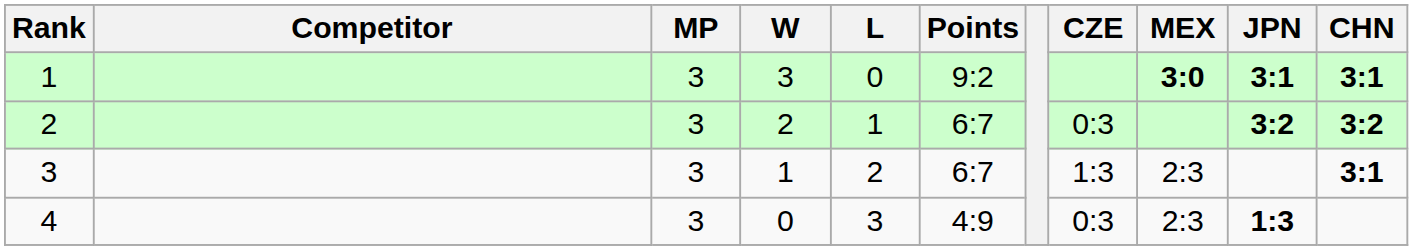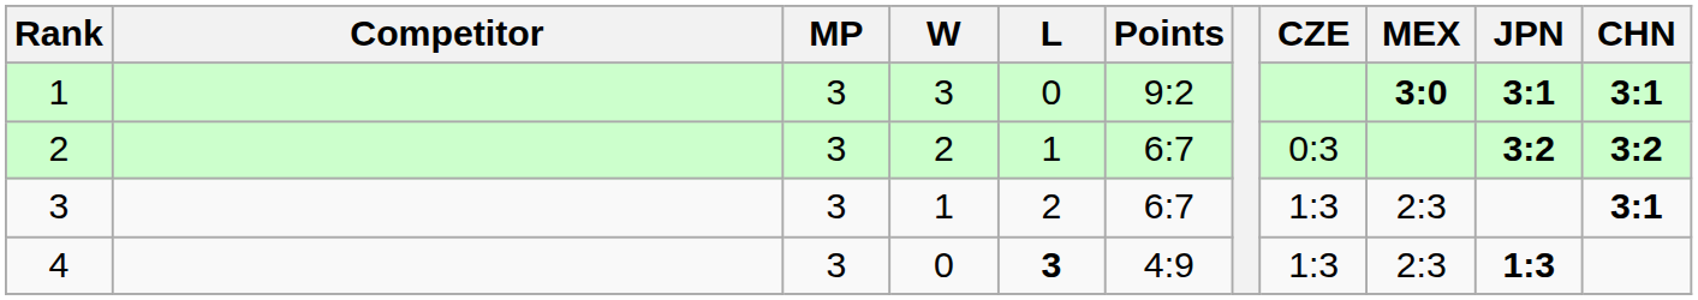4 | L: normal -> bold
4 | CZE: 0:3 -> 1:3
